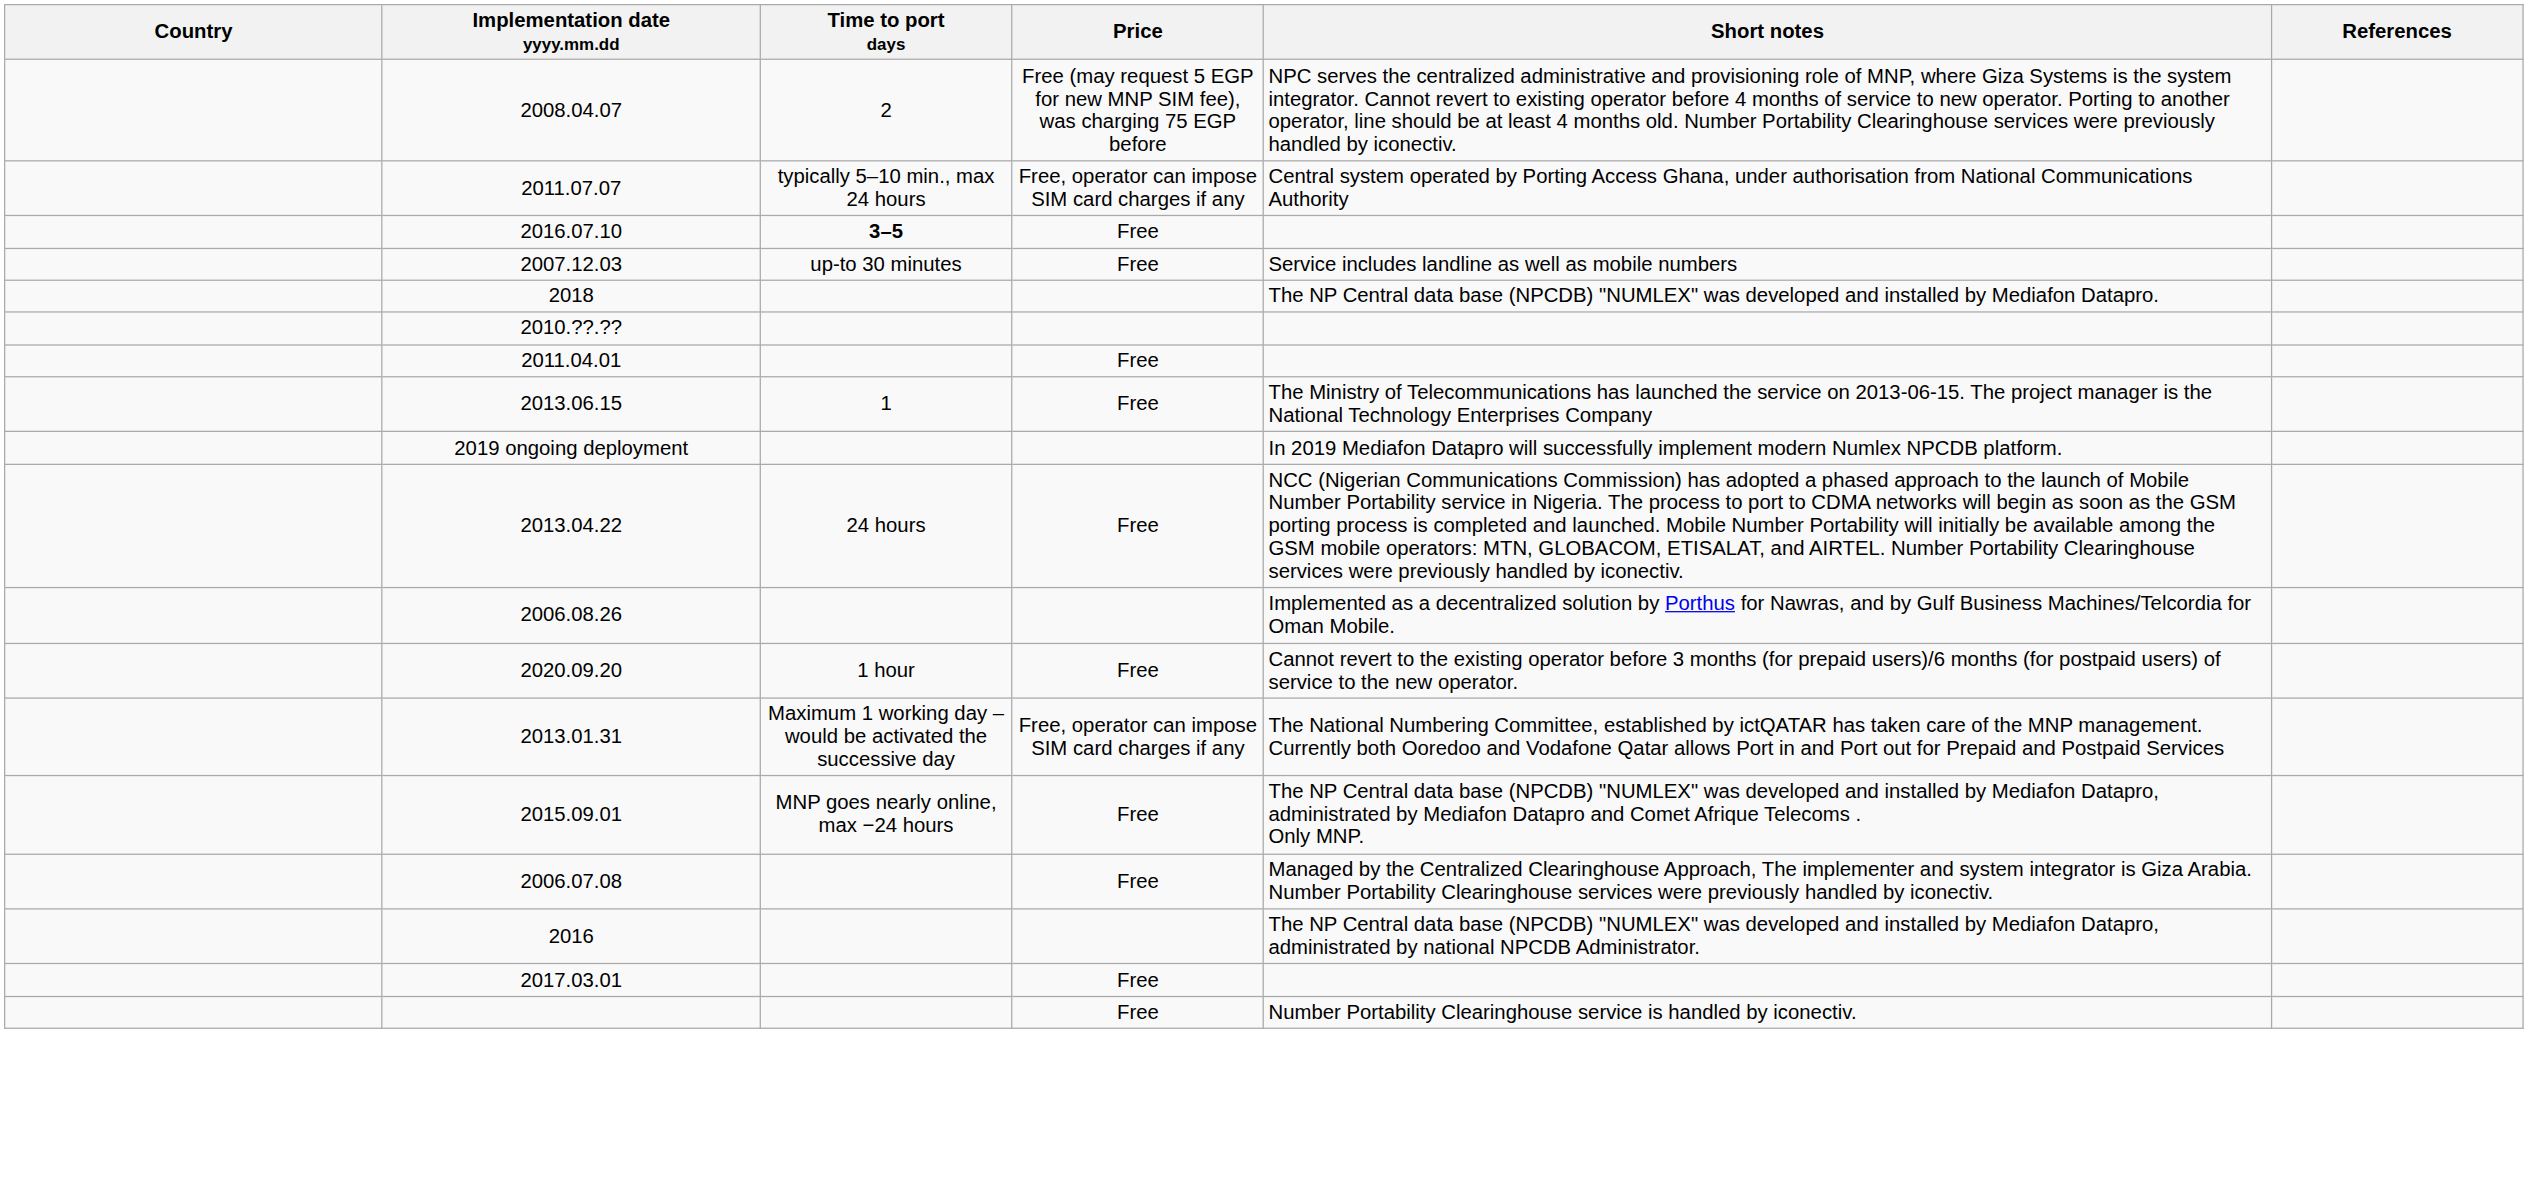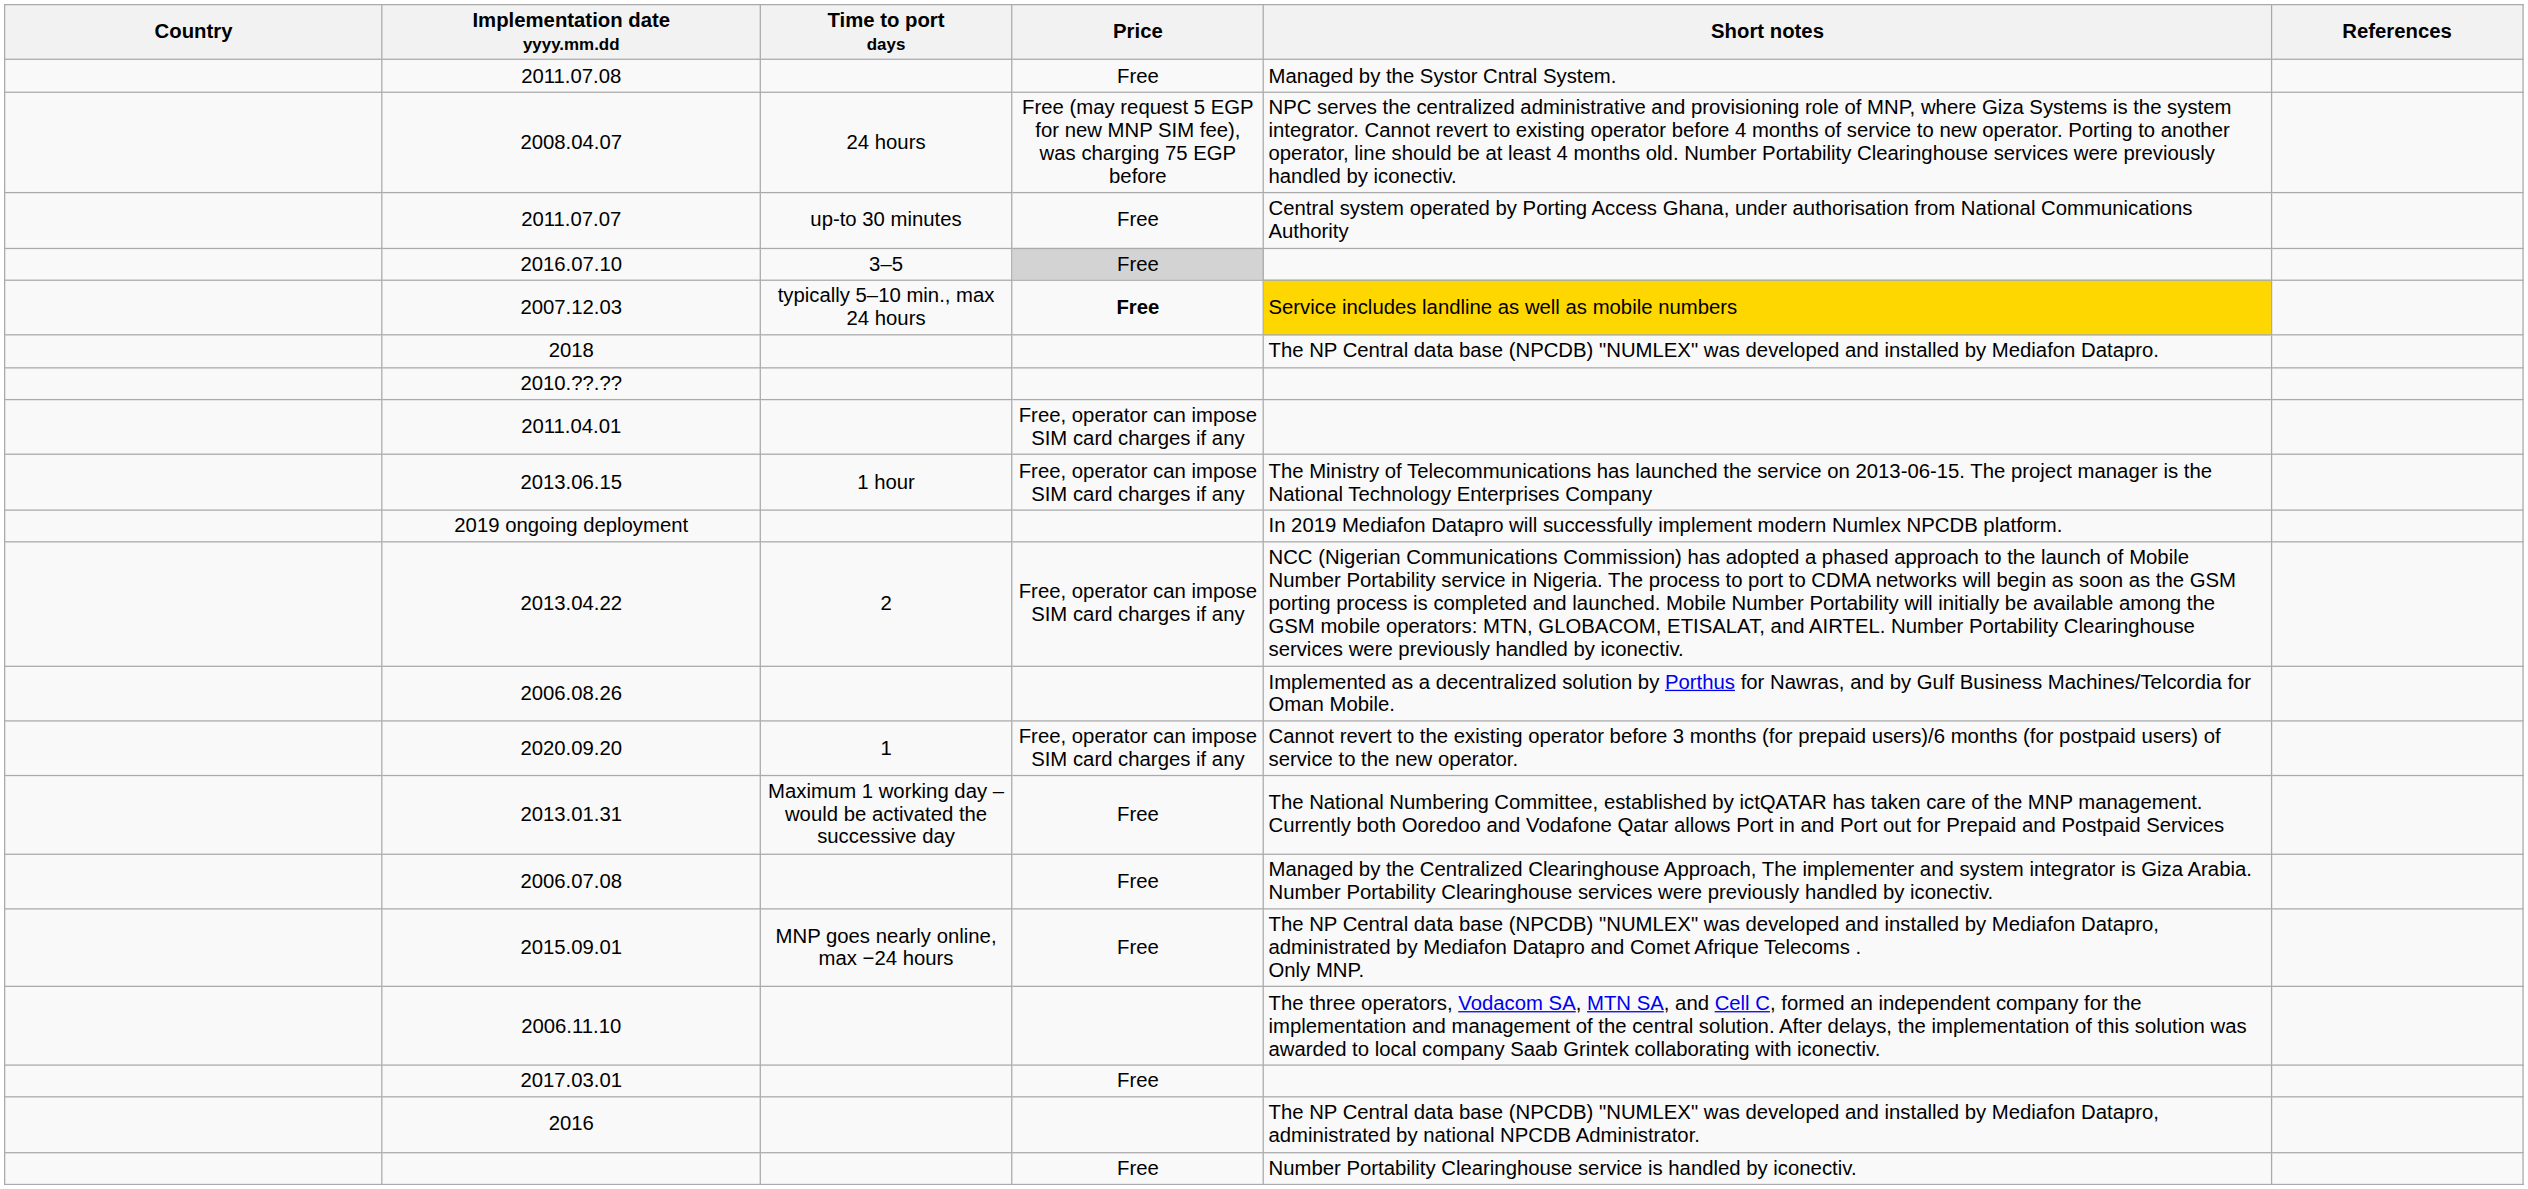+ row: 2011.07.08 | Free | Managed by the Systor Cntral System.
2008.04.07 | Time to port days: 2 -> 24 hours
2011.07.07 | Time to port days: typically 5–10 min., max 24 hours -> up-to 30 minutes
2011.07.07 | Price: Free, operator can impose SIM card charges if any -> Free
2016.07.10 | Time to port days: bold -> normal
2016.07.10 | Price: no background -> lightgrey background
2007.12.03 | Time to port days: up-to 30 minutes -> typically 5–10 min., max 24 hours
2007.12.03 | Price: normal -> bold
2007.12.03 | Short notes: no background -> gold background
2011.04.01 | Price: Free -> Free, operator can impose SIM card charges if any
2013.06.15 | Time to port days: 1 -> 1 hour
2013.06.15 | Price: Free -> Free, operator can impose SIM card charges if any
2013.04.22 | Time to port days: 24 hours -> 2
2013.04.22 | Price: Free -> Free, operator can impose SIM card charges if any
2020.09.20 | Time to port days: 1 hour -> 1
2020.09.20 | Price: Free -> Free, operator can impose SIM card charges if any
2013.01.31 | Price: Free, operator can impose SIM card charges if any -> Free
rows swapped: 2006.07.08 <-> 2015.09.01
+ row: 2006.11.10 | The three operators, Vodacom SA, MTN SA, and Cell C, formed an independent company for the implementation and management of the central solution. After delays, the implementation of this solution was awarded to local company Saab Grintek collaborating with iconectiv.
rows swapped: 2017.03.01 <-> 2016
